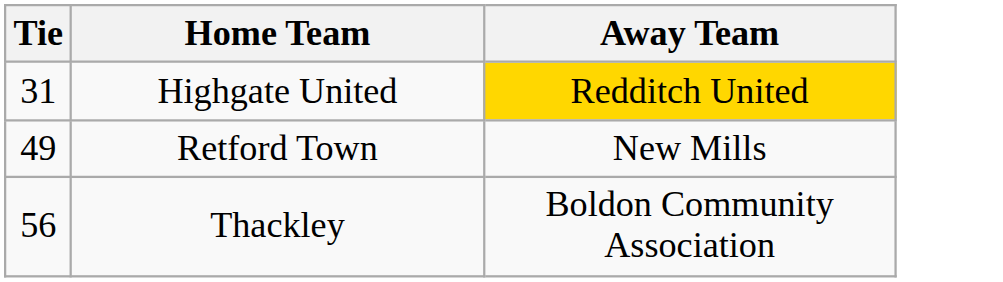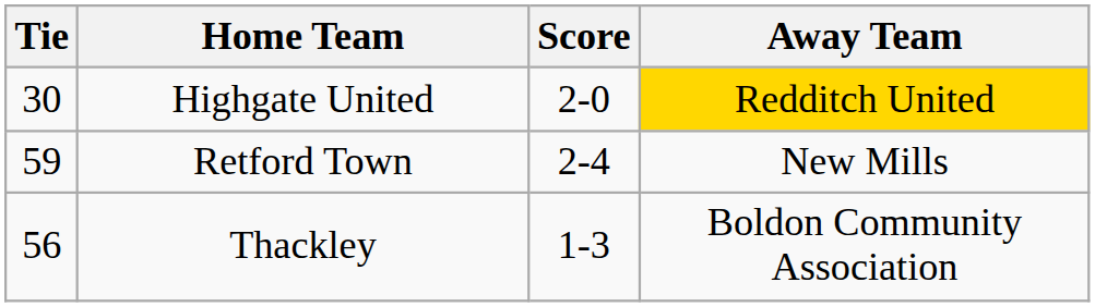+ column: Score | 2-0 | 2-4 | 1-3
Highgate United | Tie: 31 -> 30
Retford Town | Tie: 49 -> 59
